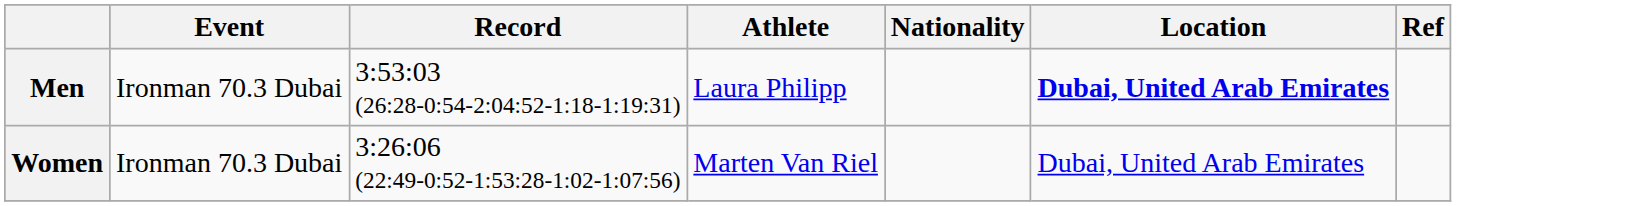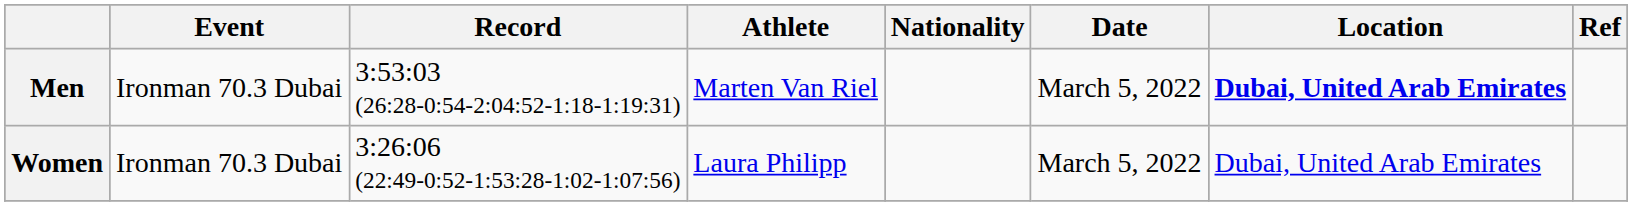+ column: Date | March 5, 2022 | March 5, 2022
Men | Athlete: Laura Philipp -> Marten Van Riel
Women | Athlete: Marten Van Riel -> Laura Philipp
